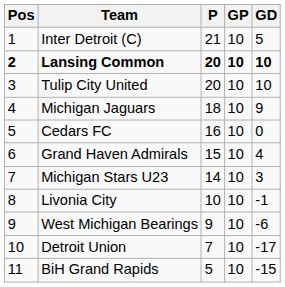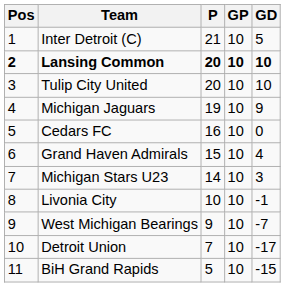Michigan Jaguars | P: 18 -> 19
West Michigan Bearings | GD: -6 -> -7
